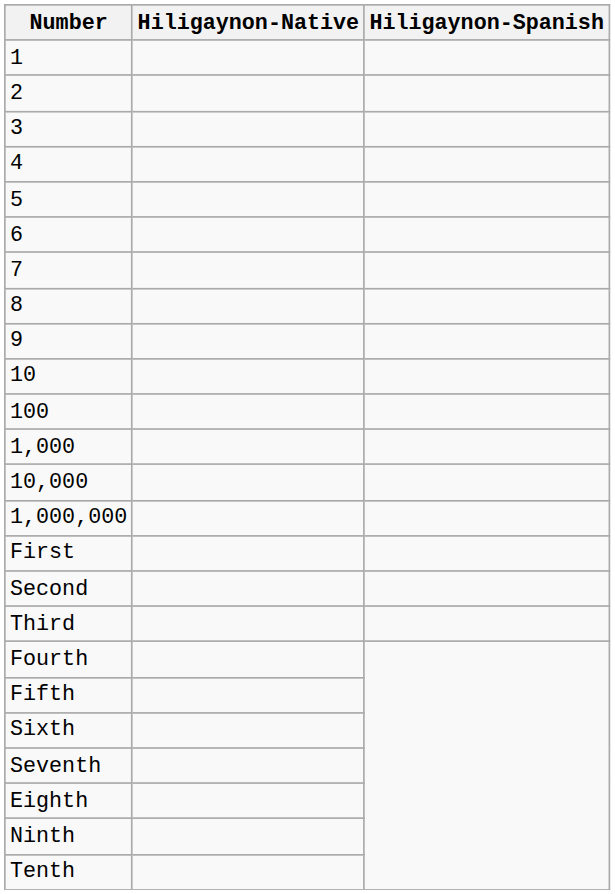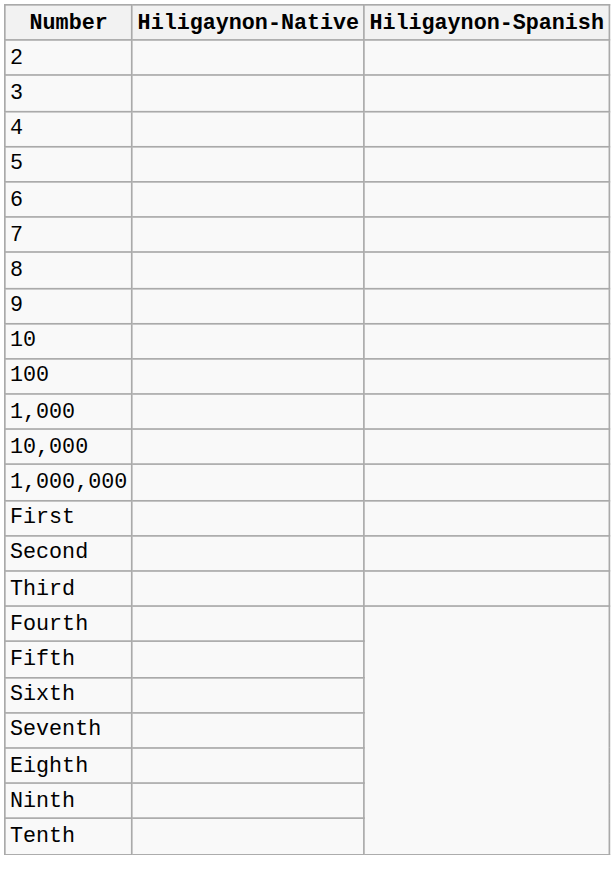- row: 1
